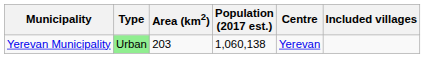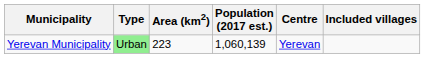Yerevan Municipality | Area (km2): 203 -> 223
Yerevan Municipality | Population (2017 est.): 1,060,138 -> 1,060,139
